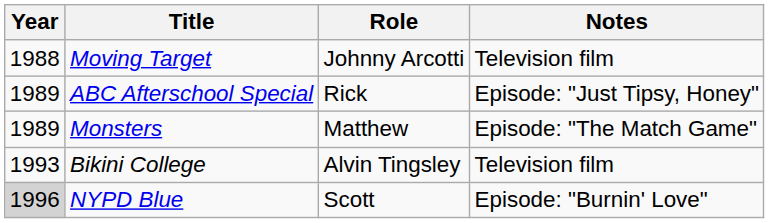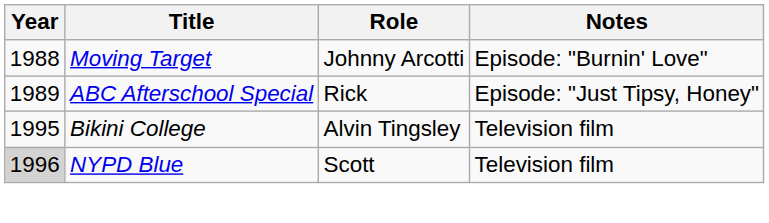Moving Target | Notes: Television film -> Episode: "Burnin' Love"
- row: 1989 | Monsters | Matthew | Episode: "The Match Game"
Bikini College | Year: 1993 -> 1995
NYPD Blue | Notes: Episode: "Burnin' Love" -> Television film
